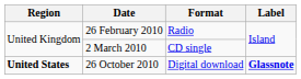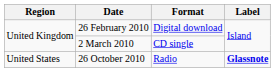26 February 2010 | Format: Radio -> Digital download
26 October 2010 | Region: bold -> normal
26 October 2010 | Format: Digital download -> Radio
